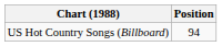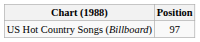US Hot Country Songs (Billboard) | Position: 94 -> 97
